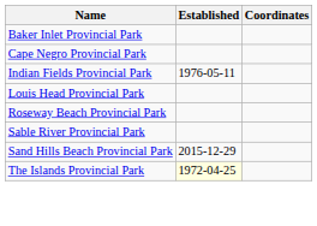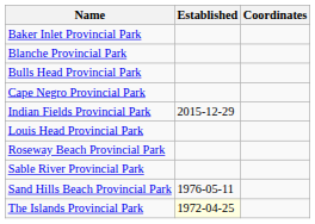+ row: Blanche Provincial Park
+ row: Bulls Head Provincial Park
Indian Fields Provincial Park | Established: 1976-05-11 -> 2015-12-29
Sand Hills Beach Provincial Park | Established: 2015-12-29 -> 1976-05-11
